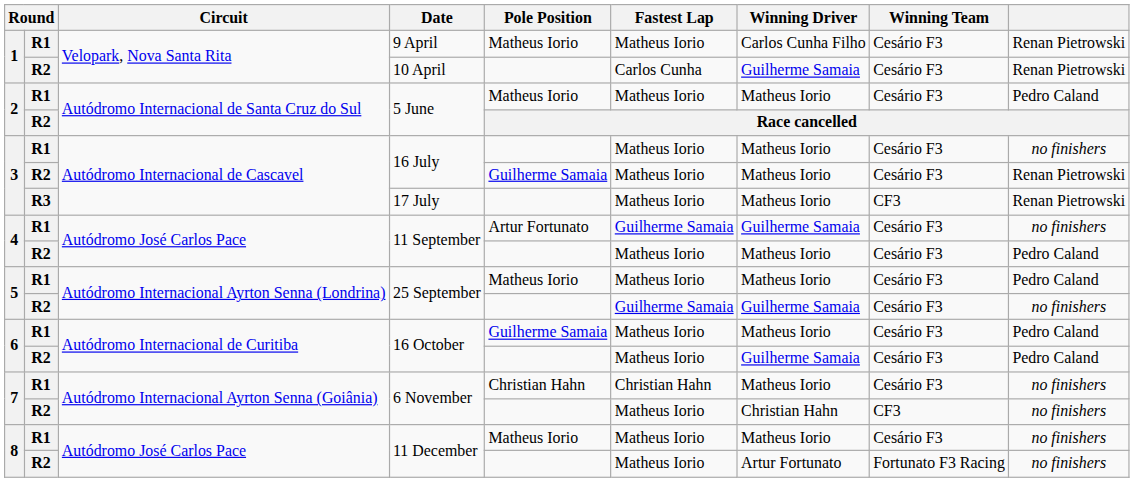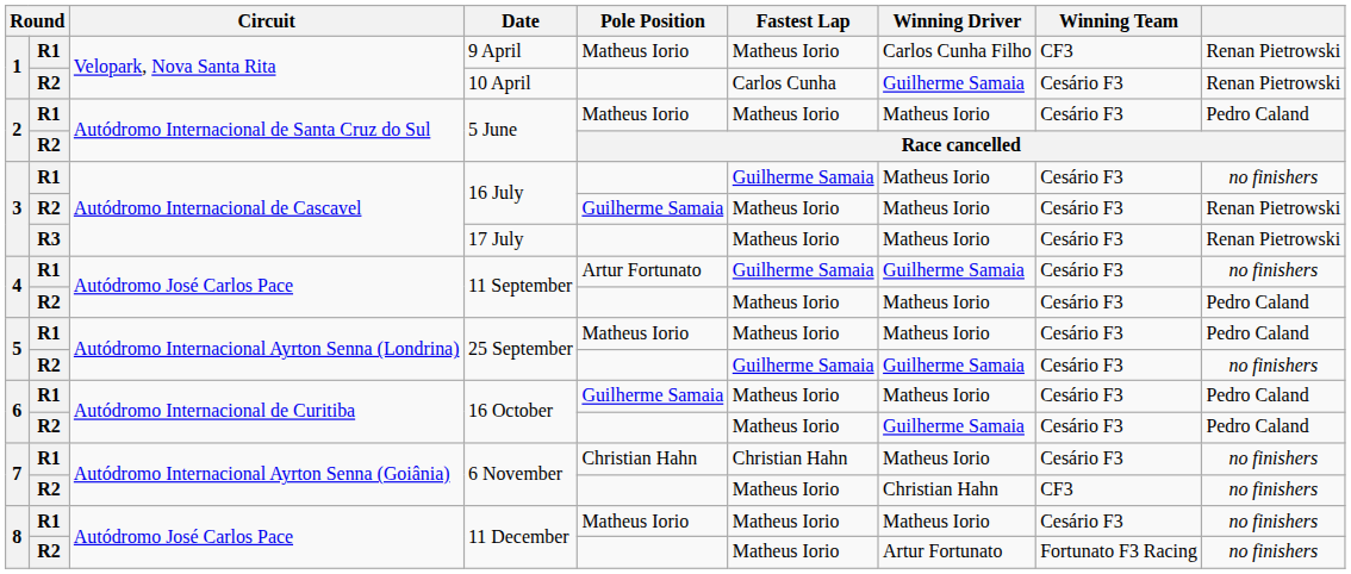9 April | Winning Team: Cesário F3 -> CF3
R1 / 16 July | Fastest Lap: Matheus Iorio -> Guilherme Samaia
17 July | Winning Team: CF3 -> Cesário F3
